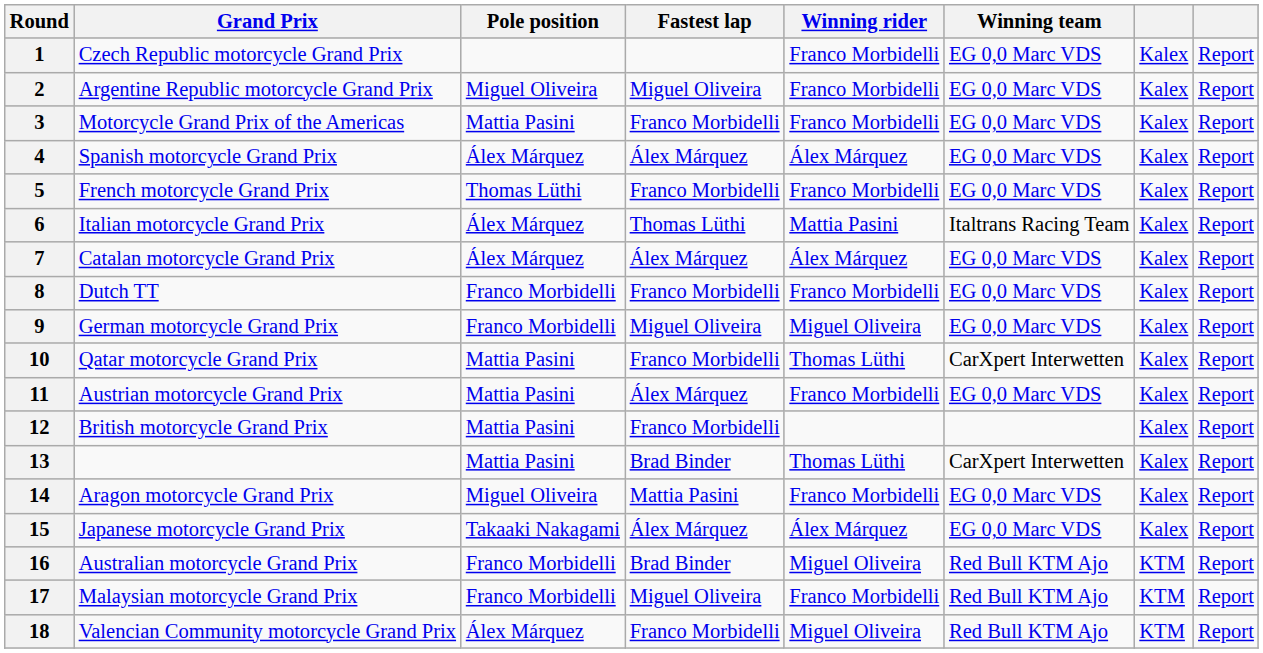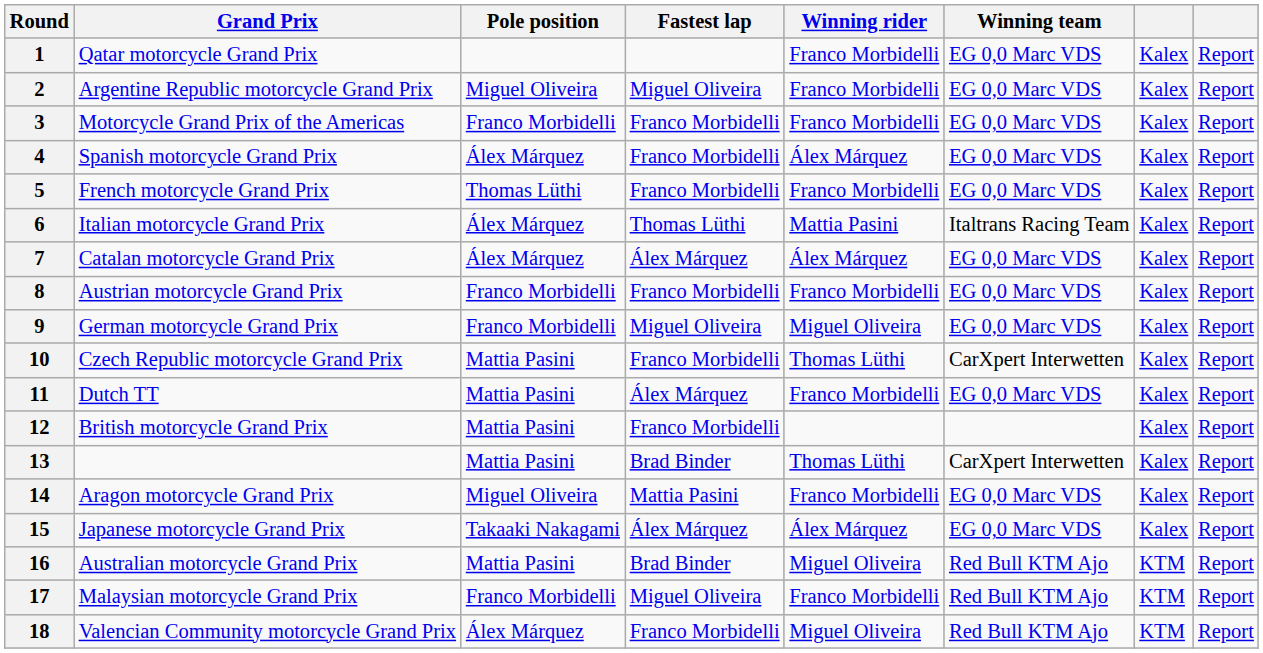1 | Grand Prix: Czech Republic motorcycle Grand Prix -> Qatar motorcycle Grand Prix
3 | Pole position: Mattia Pasini -> Franco Morbidelli
4 | Fastest lap: Álex Márquez -> Franco Morbidelli
8 | Grand Prix: Dutch TT -> Austrian motorcycle Grand Prix
10 | Grand Prix: Qatar motorcycle Grand Prix -> Czech Republic motorcycle Grand Prix
11 | Grand Prix: Austrian motorcycle Grand Prix -> Dutch TT
16 | Pole position: Franco Morbidelli -> Mattia Pasini
